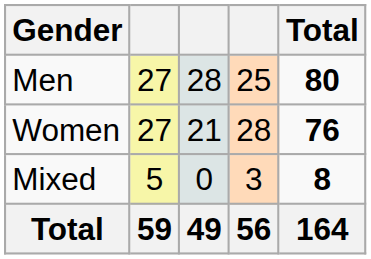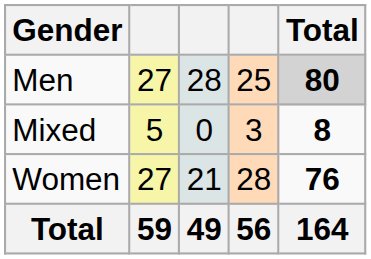Men | Total: no background -> lightgrey background
rows swapped: Women <-> Mixed
